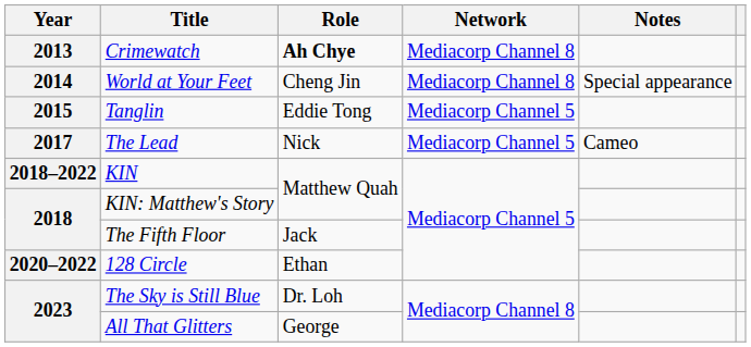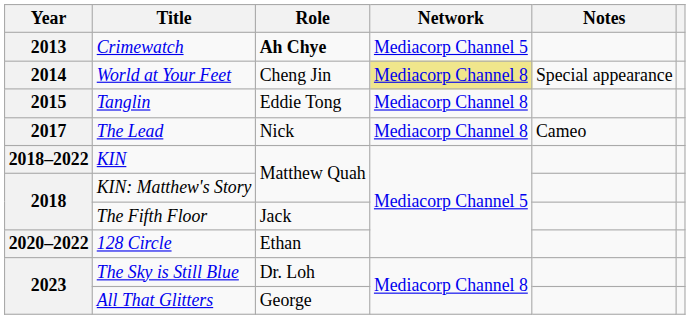Crimewatch | Network: Mediacorp Channel 8 -> Mediacorp Channel 5
World at Your Feet | Network: no background -> khaki background
Tanglin | Network: Mediacorp Channel 5 -> Mediacorp Channel 8
The Lead | Network: Mediacorp Channel 5 -> Mediacorp Channel 8
